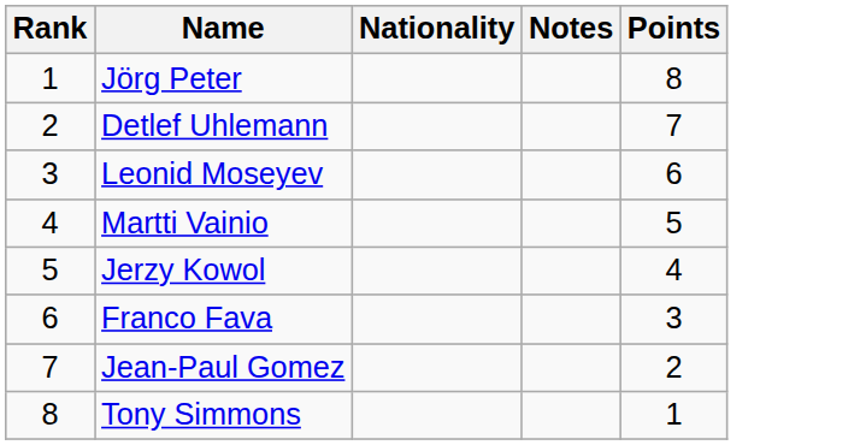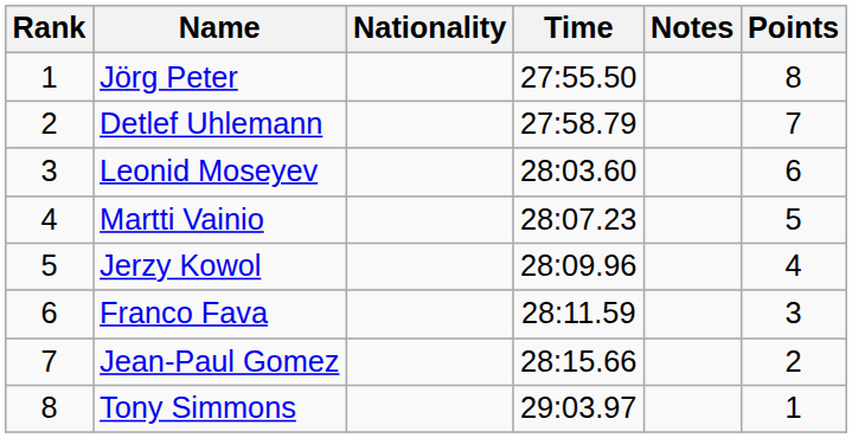+ column: Time | 27:55.50 | 27:58.79 | 28:03.60 | 28:07.23 | 28:09.96 | 28:11.59 | 28:15.66 | 29:03.97
